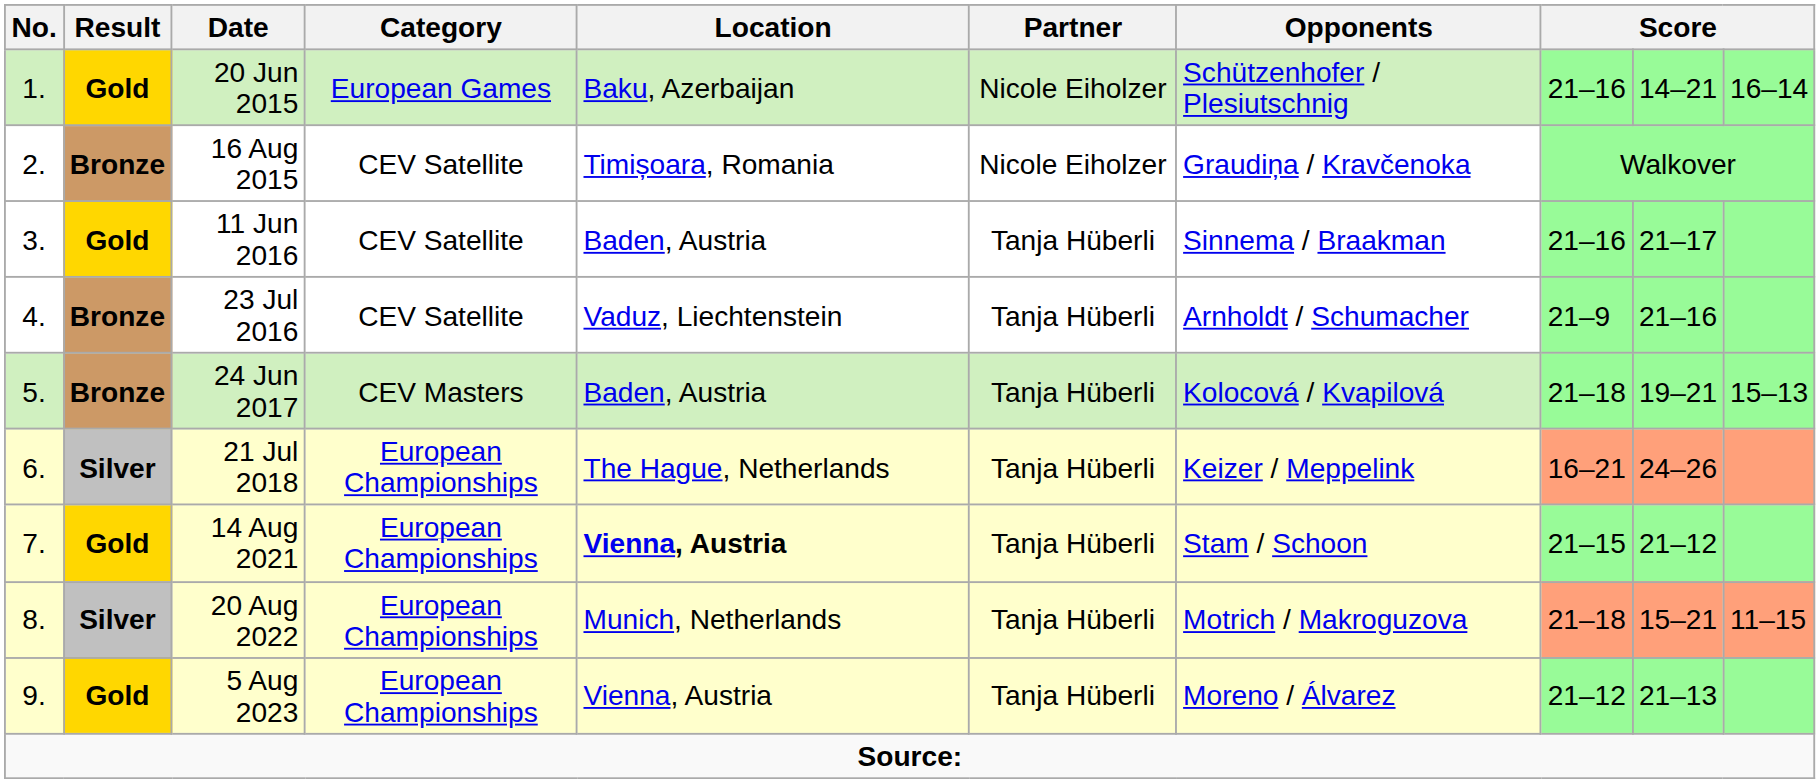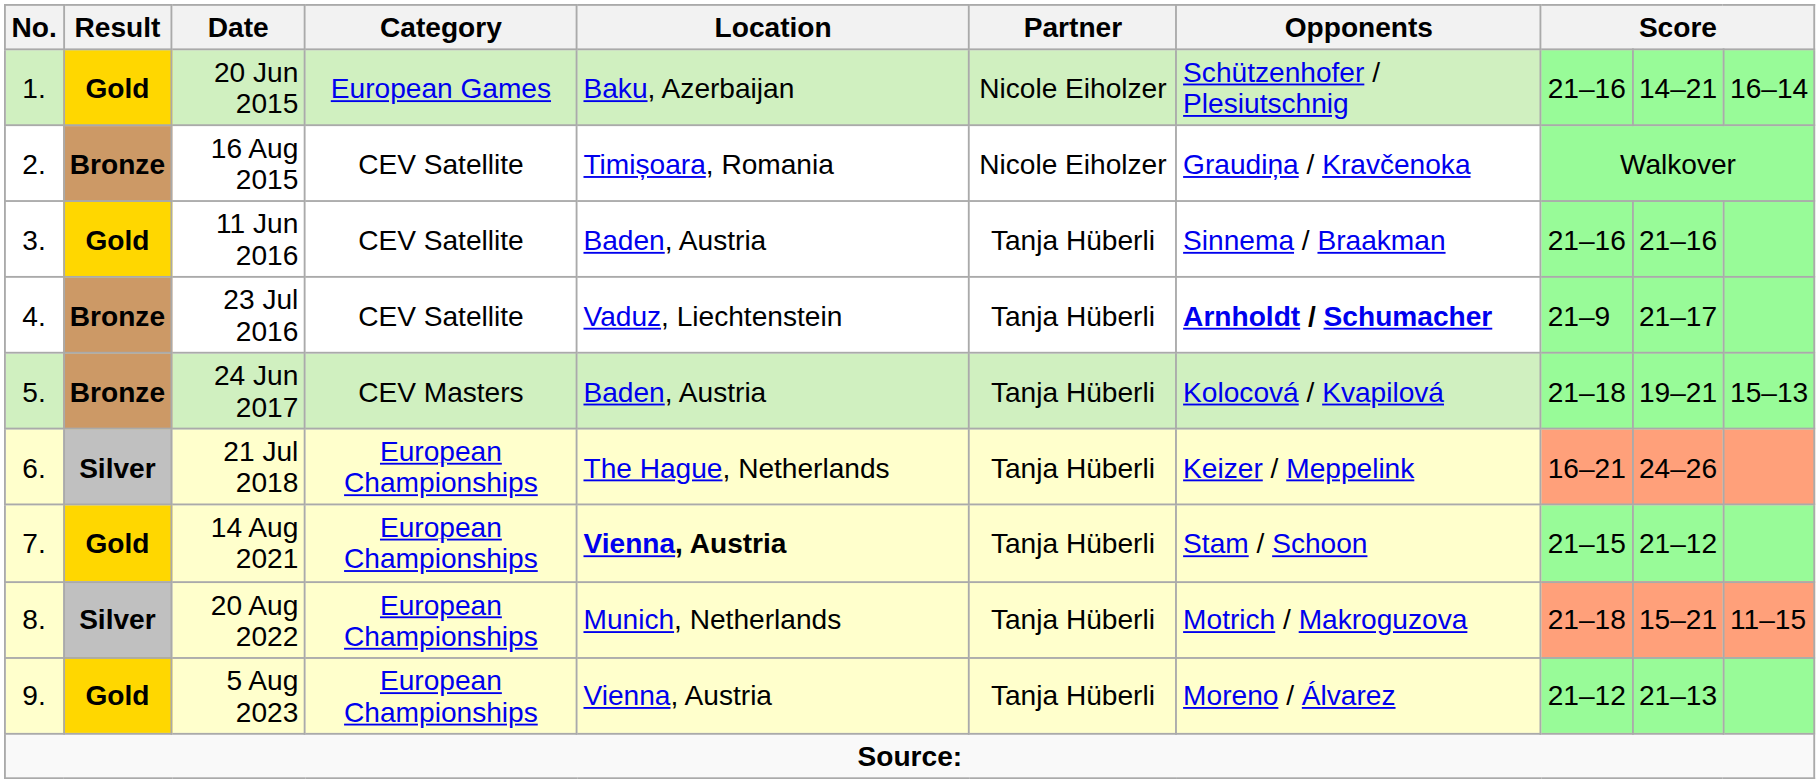11 Jun 2016 | column 9: 21–17 -> 21–16
23 Jul 2016 | Opponents: normal -> bold
23 Jul 2016 | column 9: 21–16 -> 21–17
